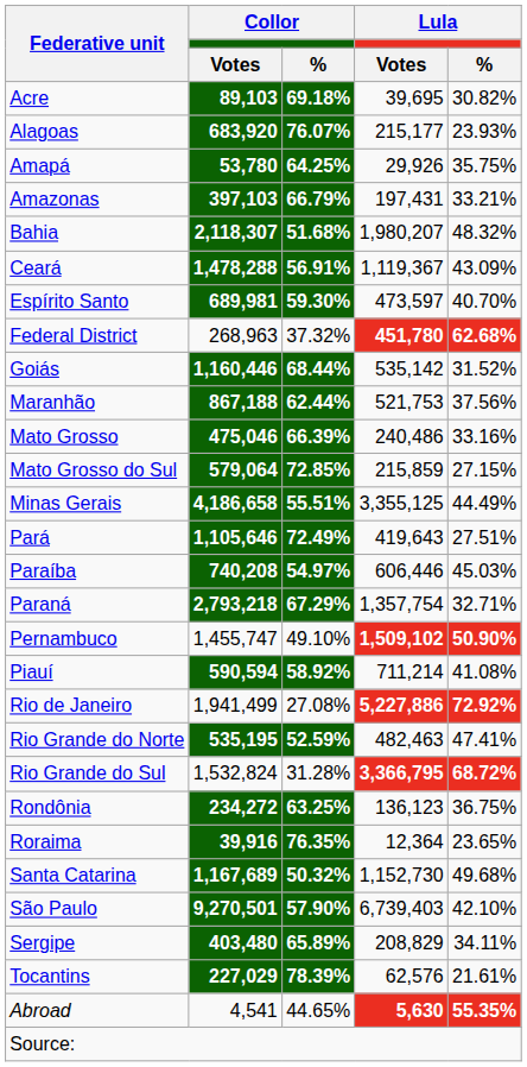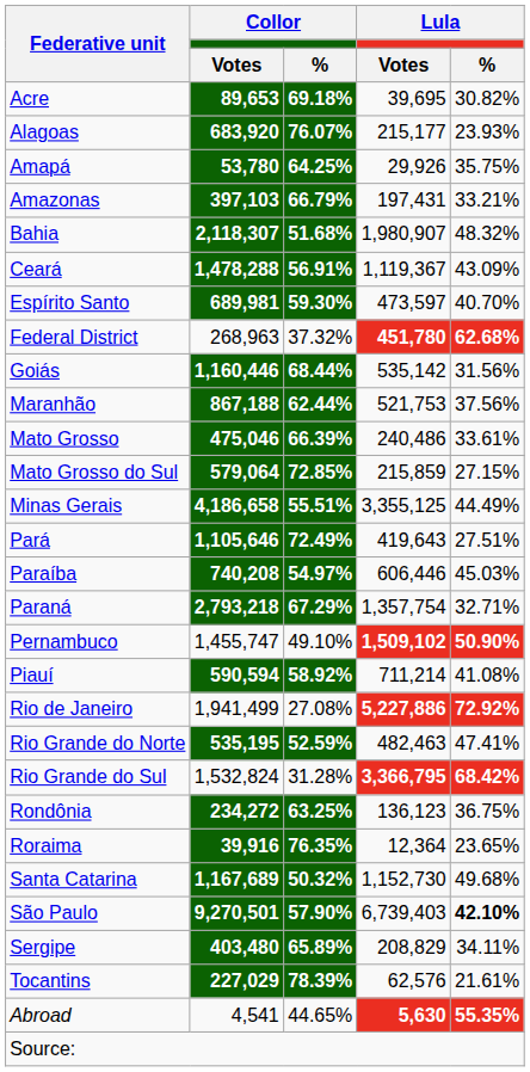Acre | Collor / Votes: 89,103 -> 89,653
Bahia | Lula / Votes: 1,980,207 -> 1,980,907
Goiás | Lula / %: 31.52% -> 31.56%
Mato Grosso | Lula / %: 33.16% -> 33.61%
Rio Grande do Sul | Lula / %: 68.72% -> 68.42%
São Paulo | Lula / %: normal -> bold
